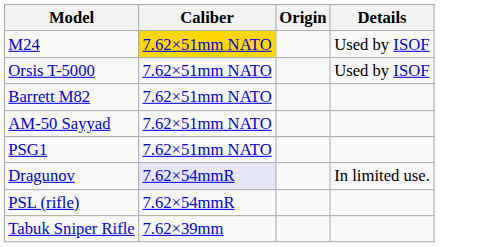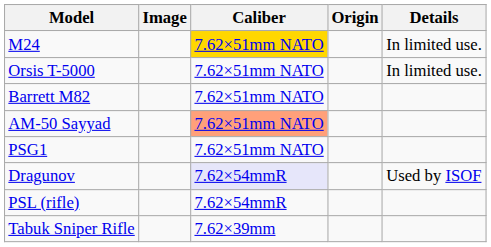+ column: Image
M24 | Details: Used by ISOF -> In limited use.
Orsis T-5000 | Details: Used by ISOF -> In limited use.
AM-50 Sayyad | Caliber: no background -> lightsalmon background
Dragunov | Details: In limited use. -> Used by ISOF
